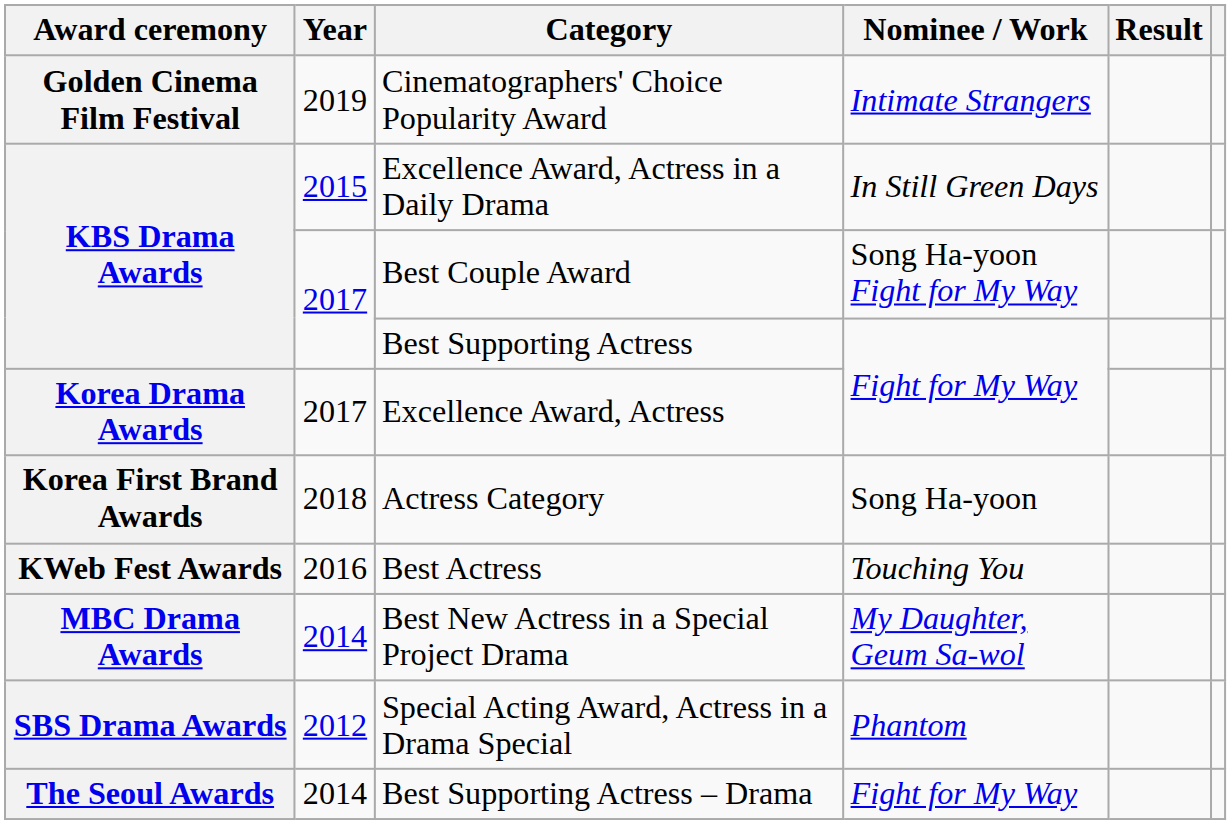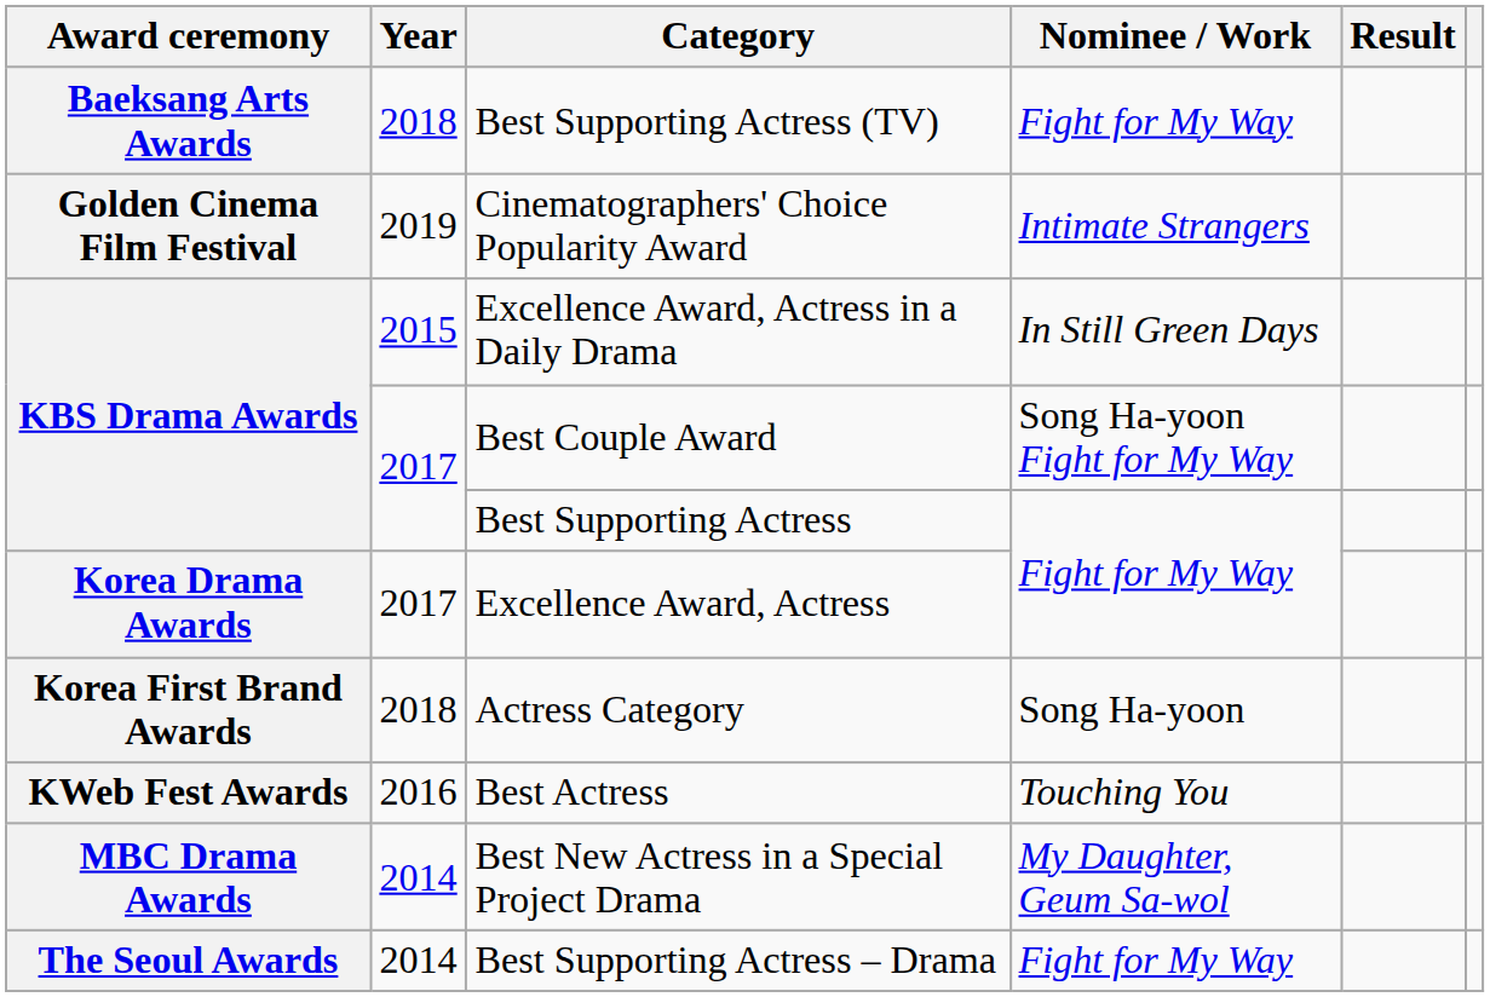+ row: Baeksang Arts Awards | 2018 | Best Supporting Actress (TV) | Fight for My Way
- row: SBS Drama Awards | 2012 | Special Acting Award, Actress in a Drama Special | Phantom
